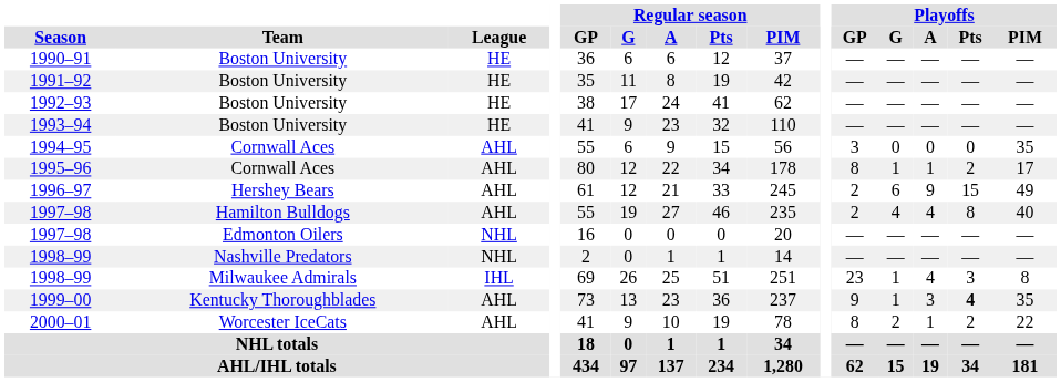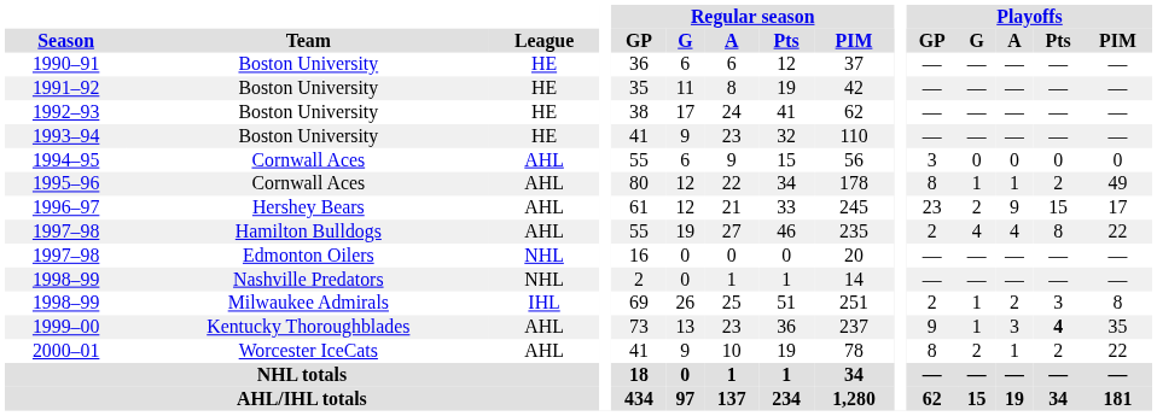1994–95 | Playoffs / PIM: 35 -> 0
1995–96 | Playoffs / PIM: 17 -> 49
1996–97 | Playoffs / GP: 2 -> 23
1996–97 | Playoffs / G: 6 -> 2
1996–97 | Playoffs / PIM: 49 -> 17
1997–98 / Hamilton Bulldogs | Playoffs / PIM: 40 -> 22
1998–99 / Milwaukee Admirals | Playoffs / GP: 23 -> 2
1998–99 / Milwaukee Admirals | Playoffs / A: 4 -> 2
